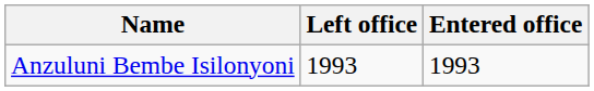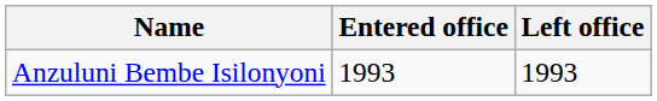columns swapped: Entered office <-> Left office
